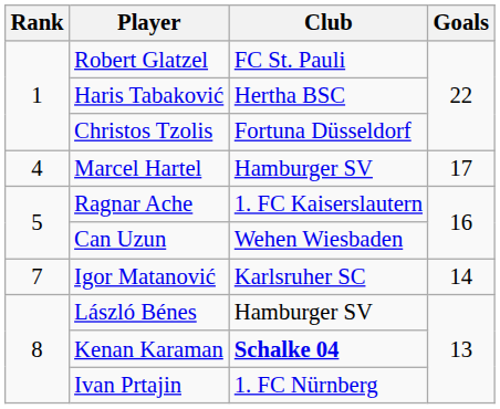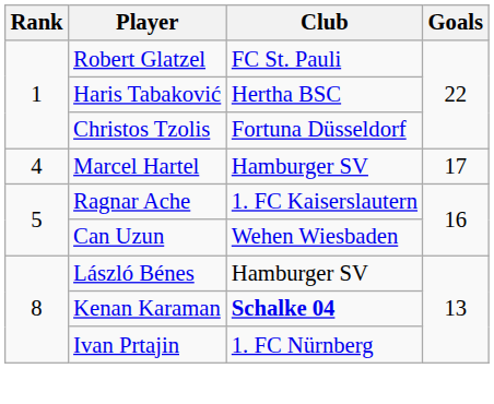- row: 7 | Igor Matanović | Karlsruher SC | 14
